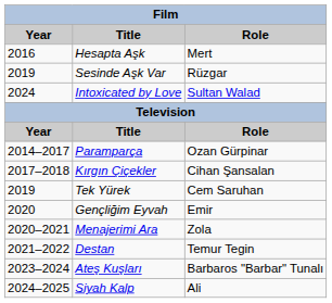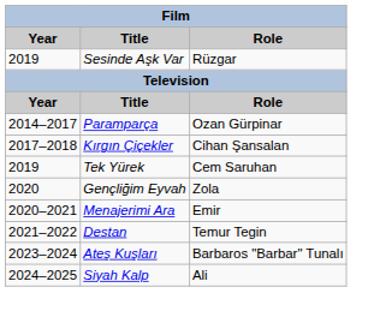- row: 2016 | Hesapta Aşk | Mert
- row: 2024 | Intoxicated by Love | Sultan Walad
Gençliğim Eyvah | Role: Emir -> Zola
Menajerimi Ara | Role: Zola -> Emir
